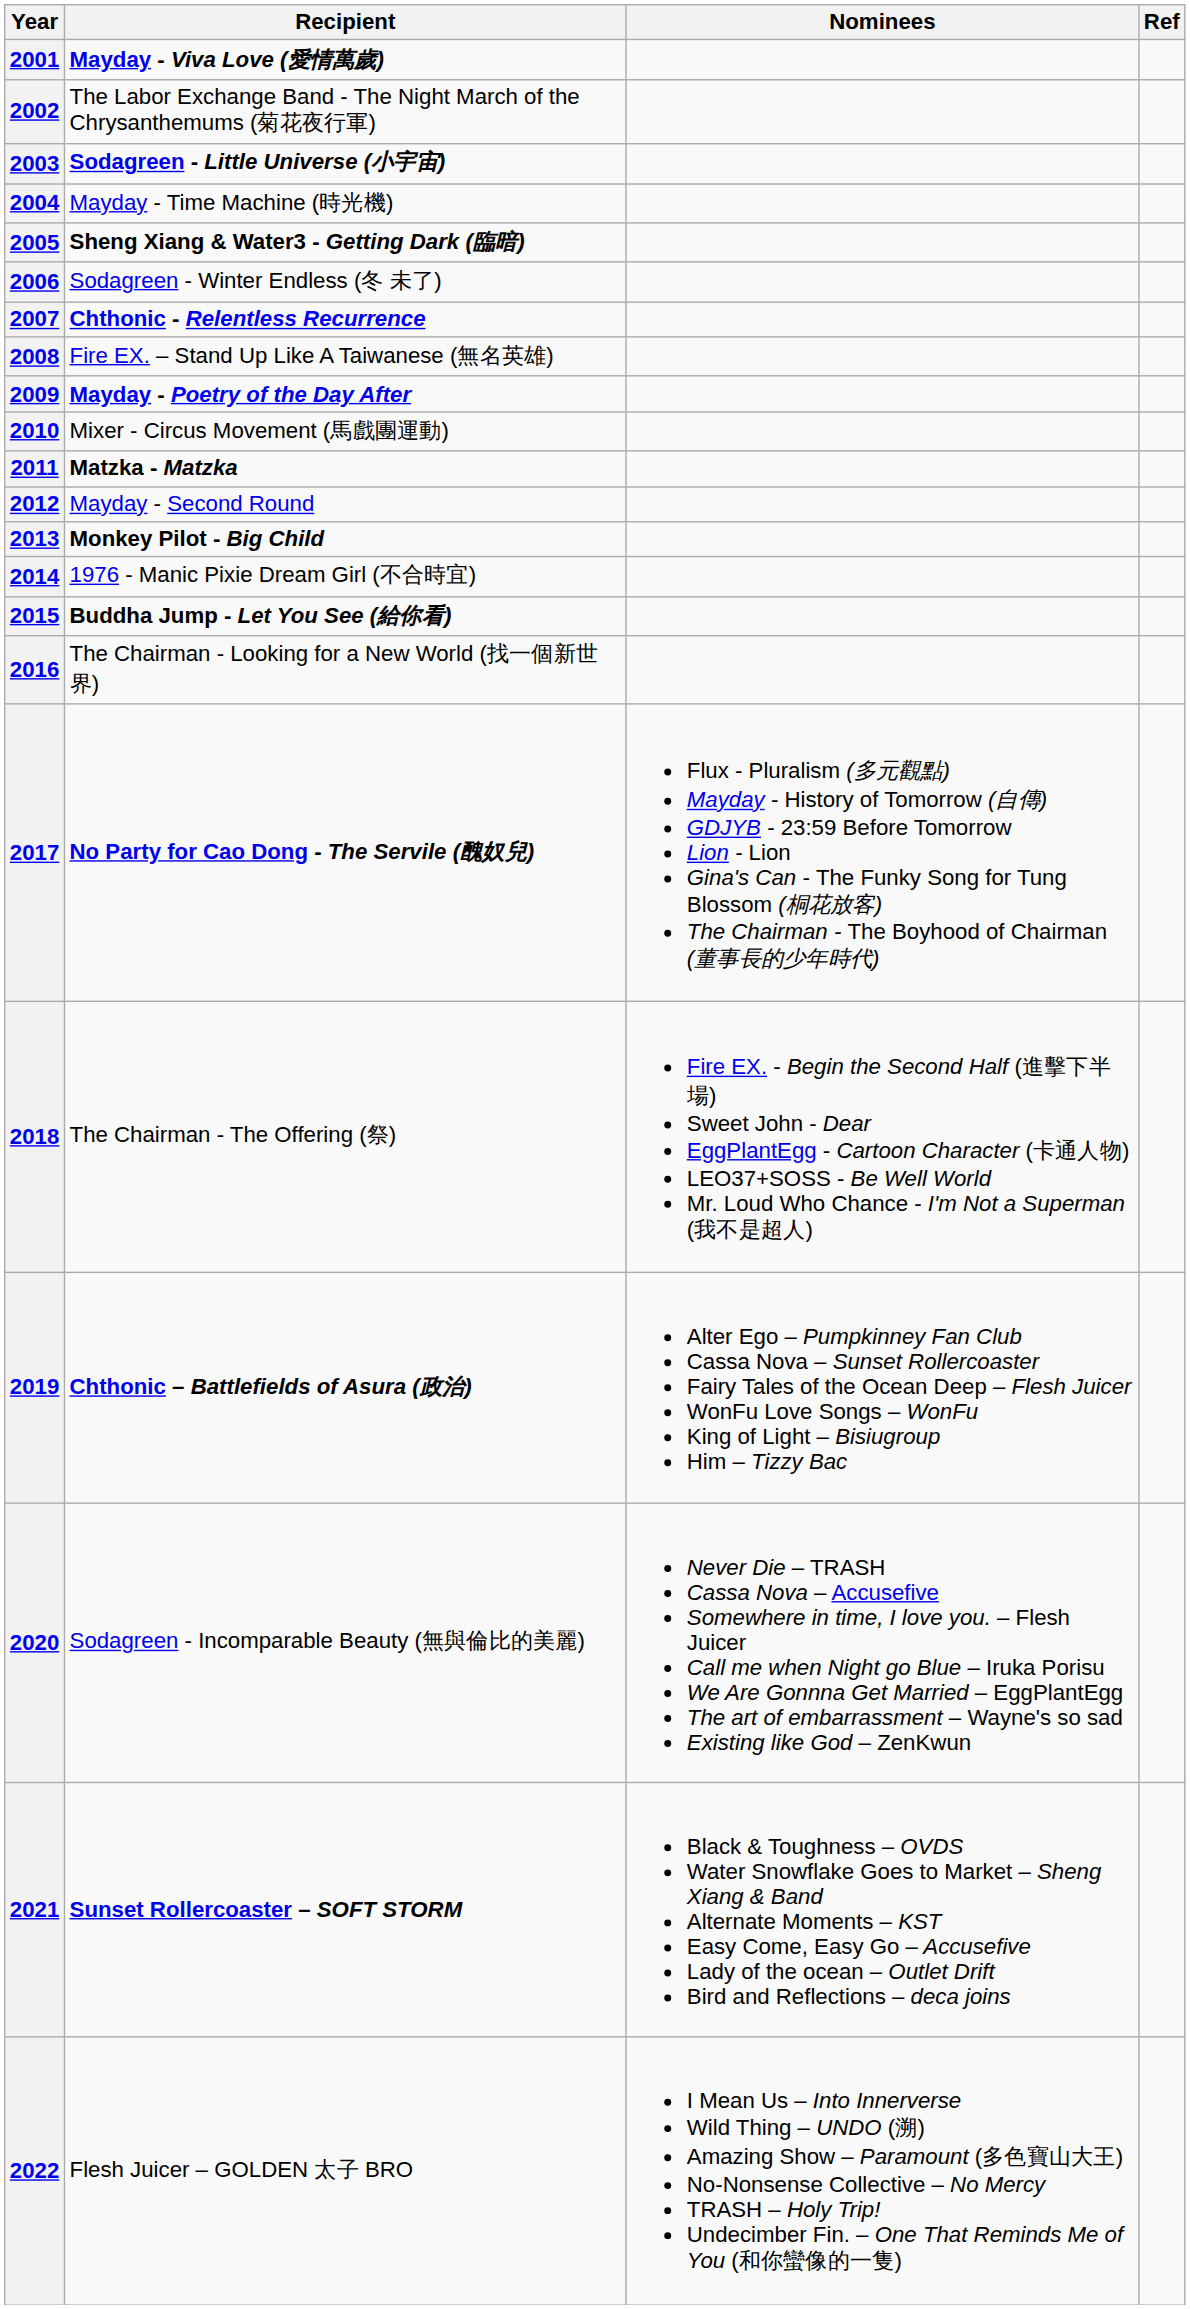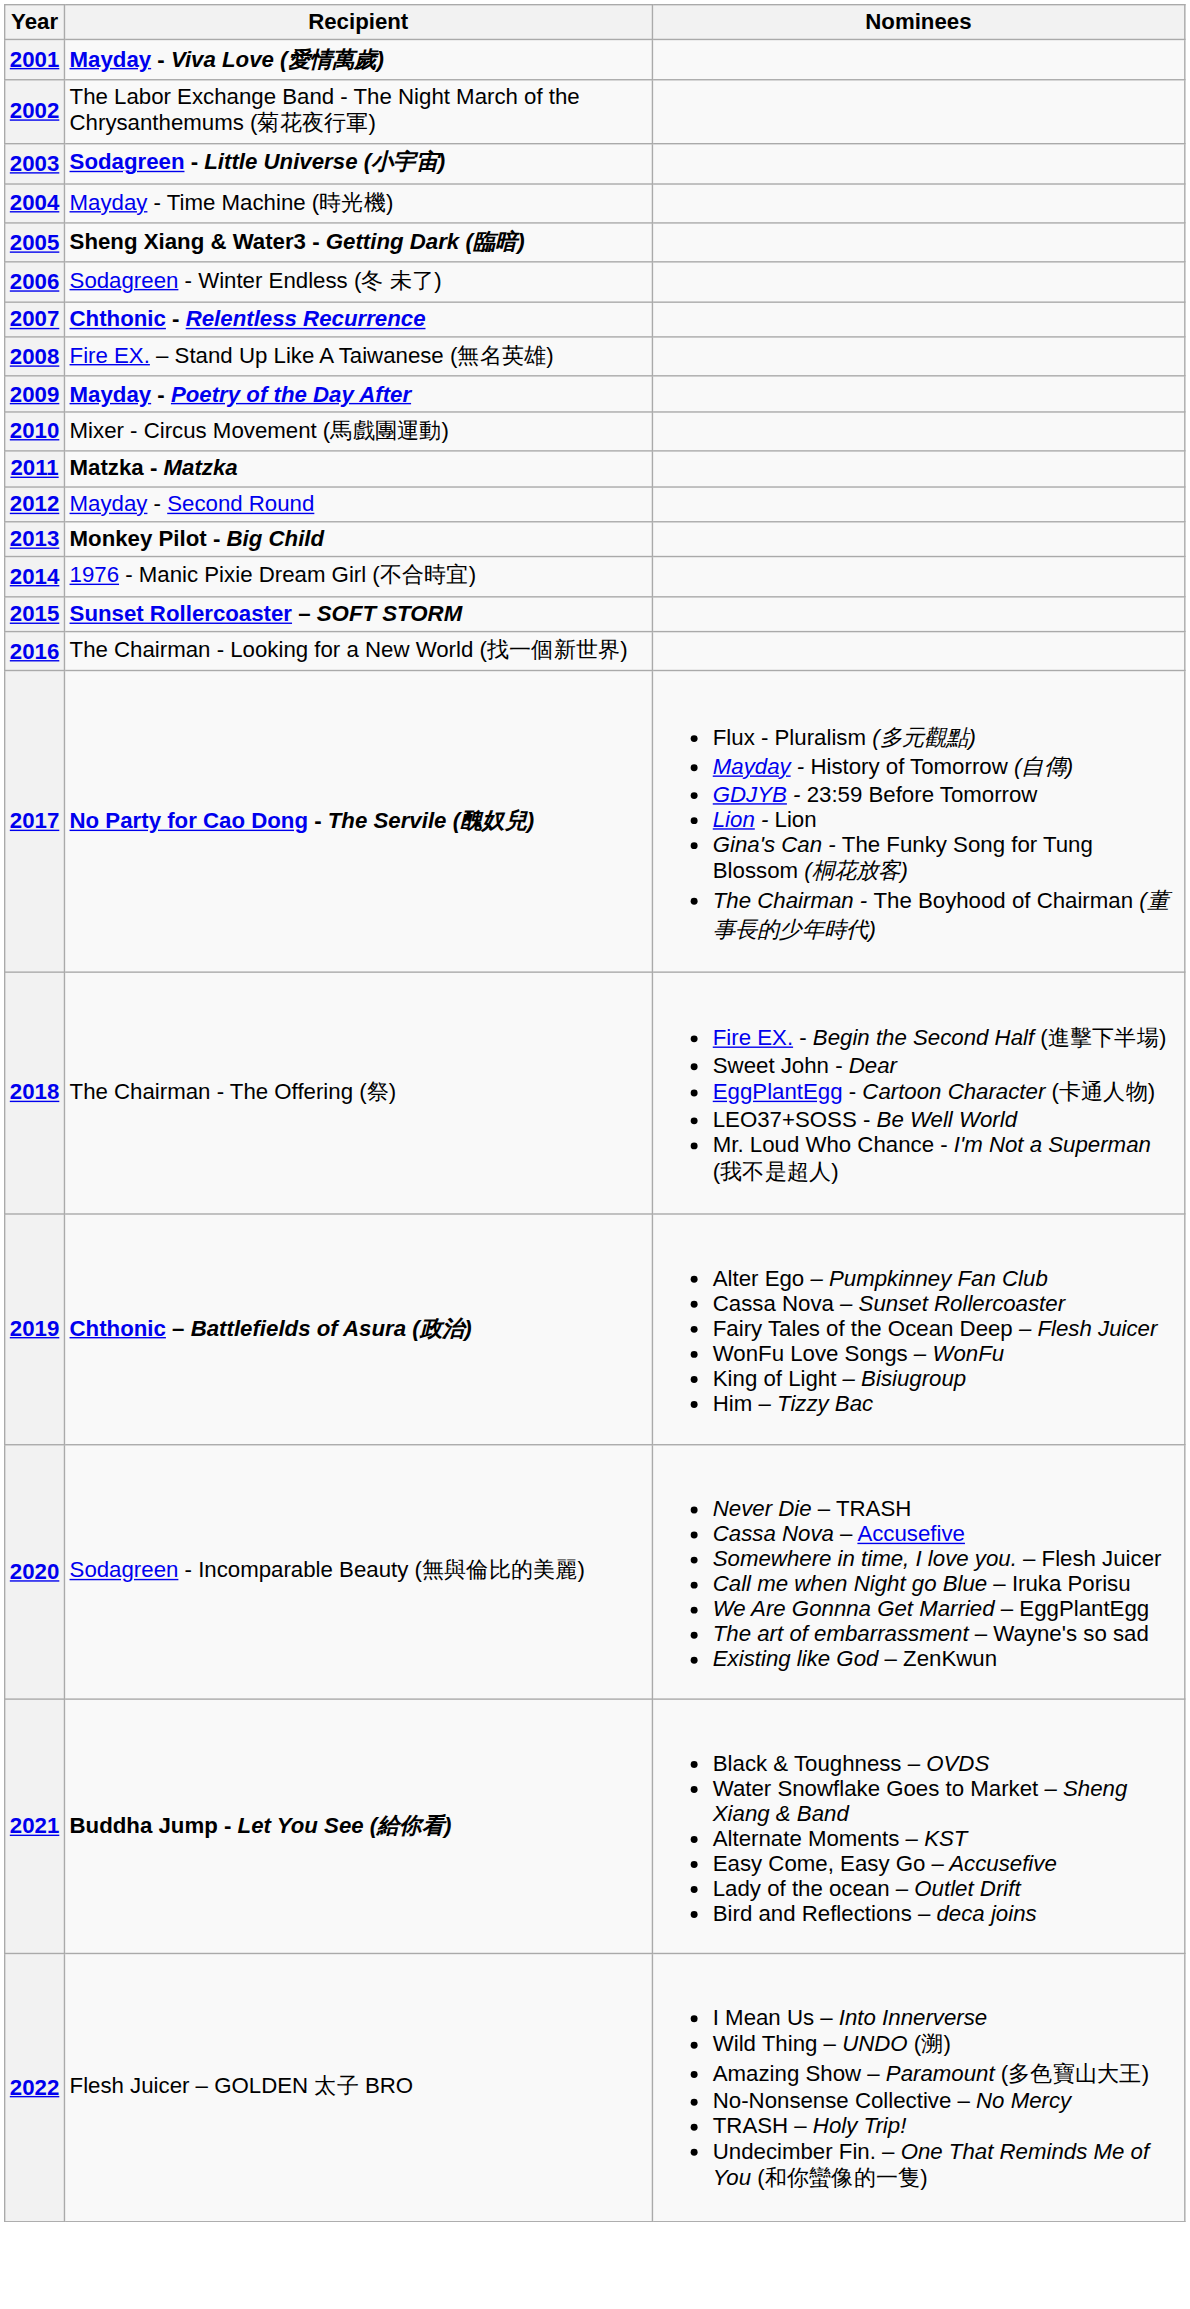- column: Ref
2015 | Recipient: Buddha Jump - Let You See (給你看) -> Sunset Rollercoaster – SOFT STORM
2021 | Recipient: Sunset Rollercoaster – SOFT STORM -> Buddha Jump - Let You See (給你看)
